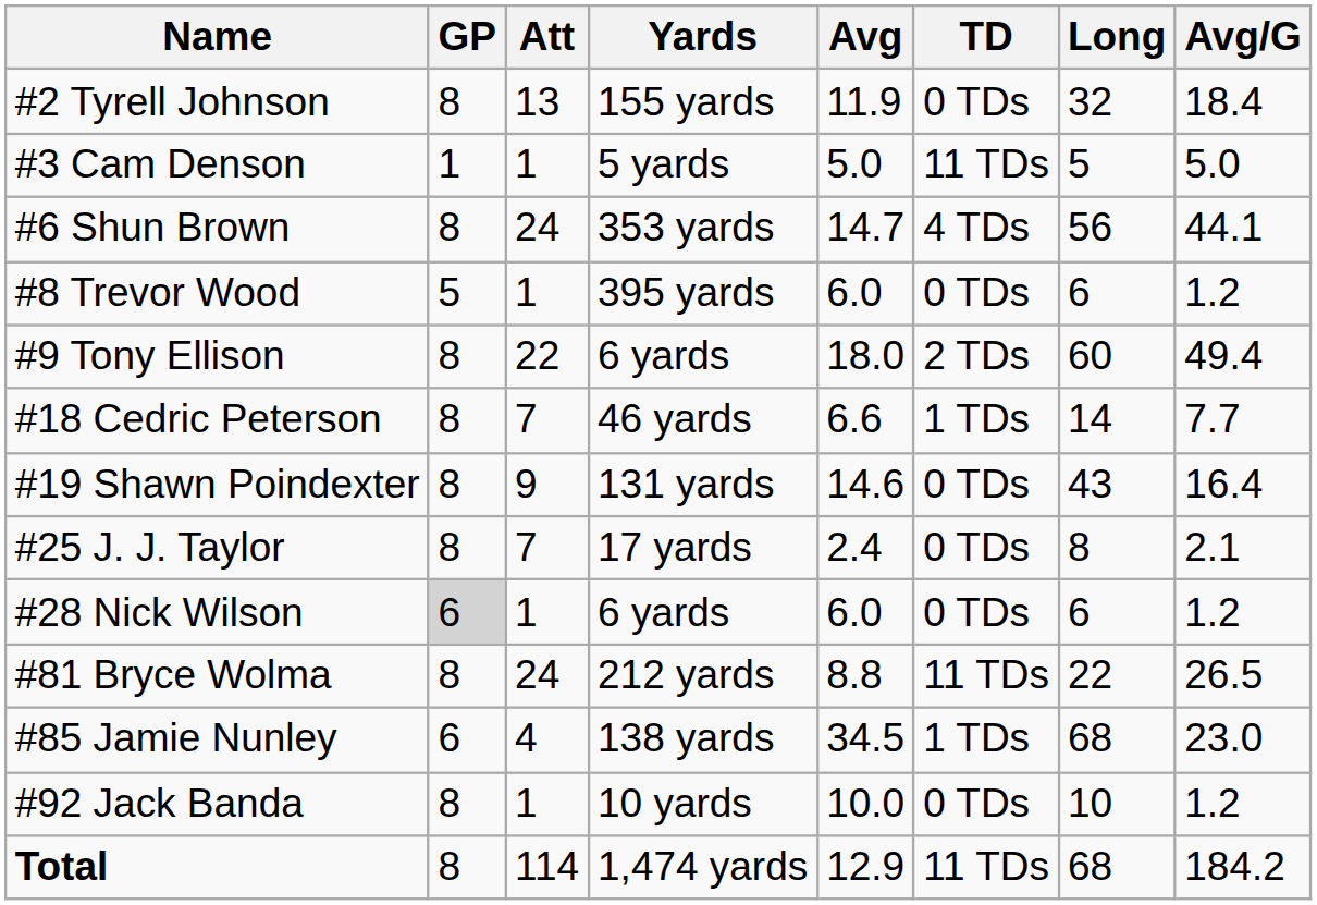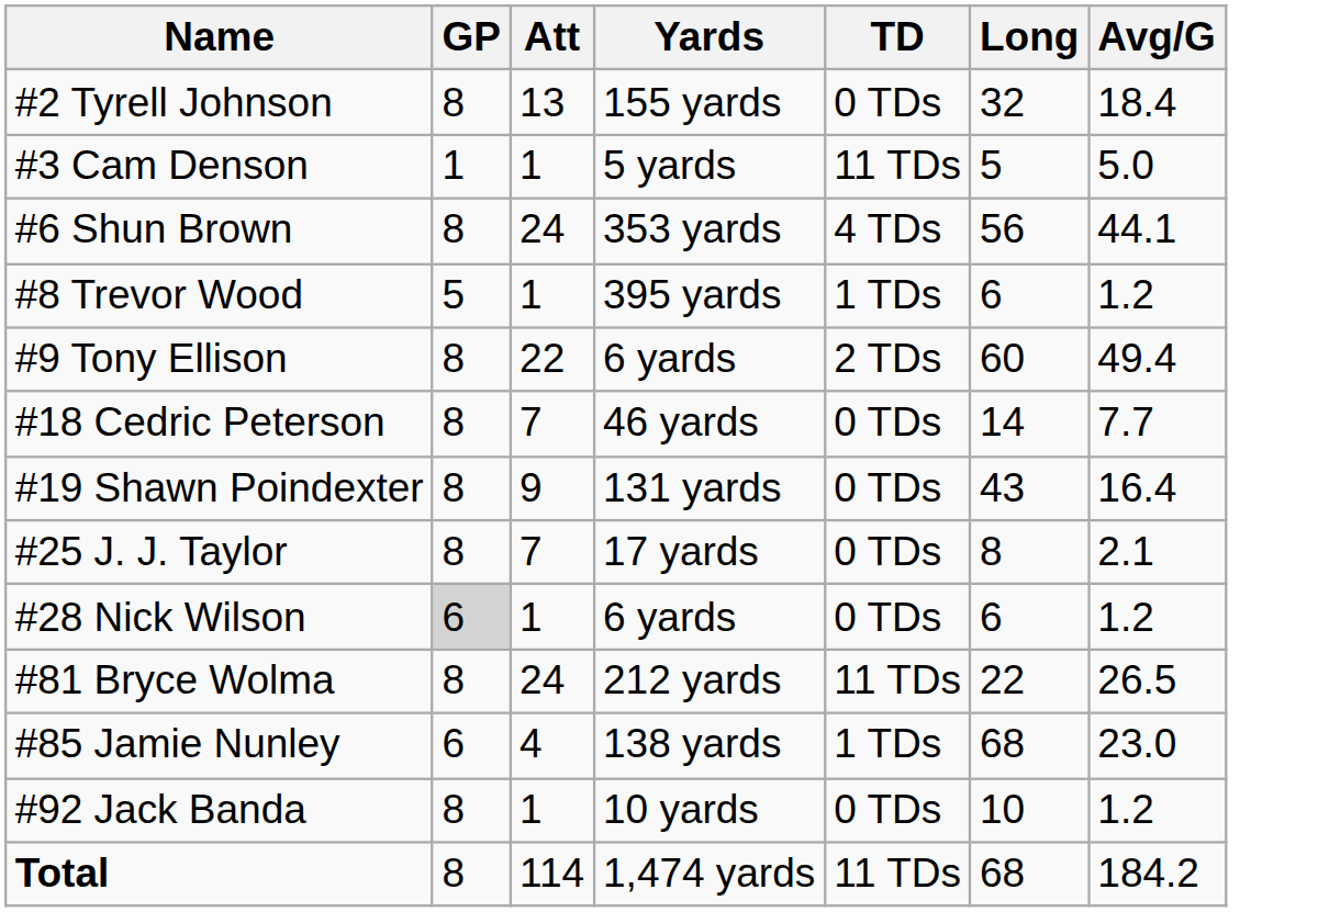- column: Avg | 11.9 | 5.0 | 14.7 | 6.0 | 18.0 | 6.6 | 14.6 | 2.4 | 6.0 | 8.8 | 34.5 | 10.0 | 12.9
#8 Trevor Wood | TD: 0 TDs -> 1 TDs
#18 Cedric Peterson | TD: 1 TDs -> 0 TDs
